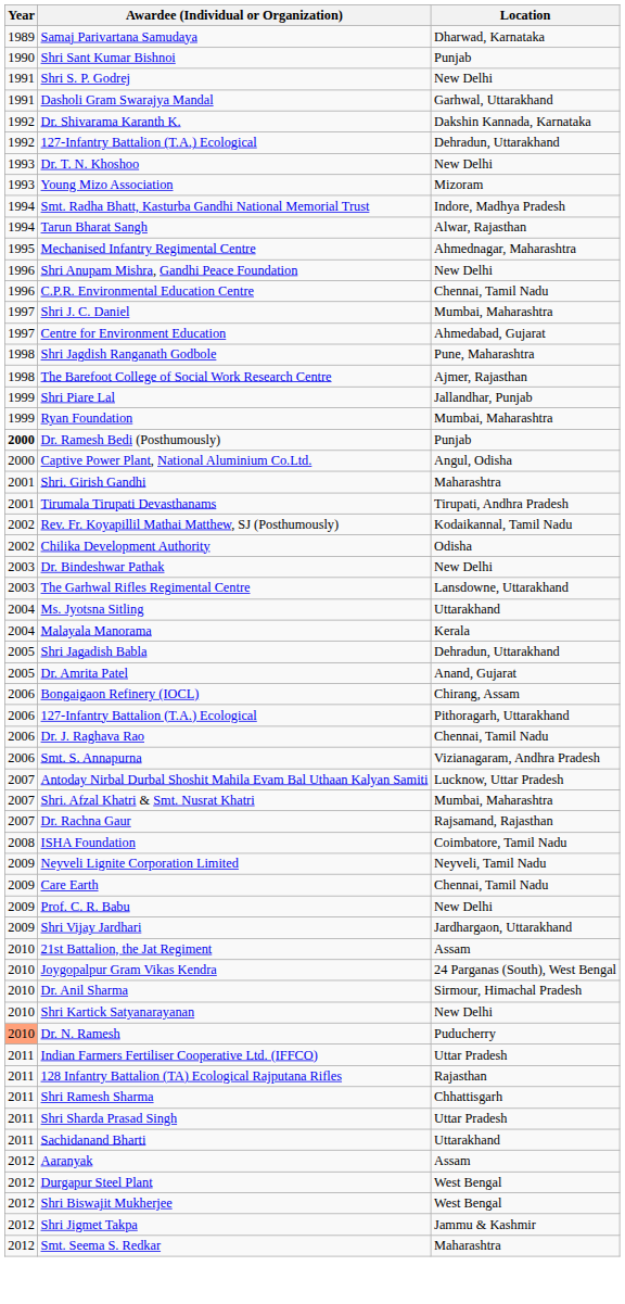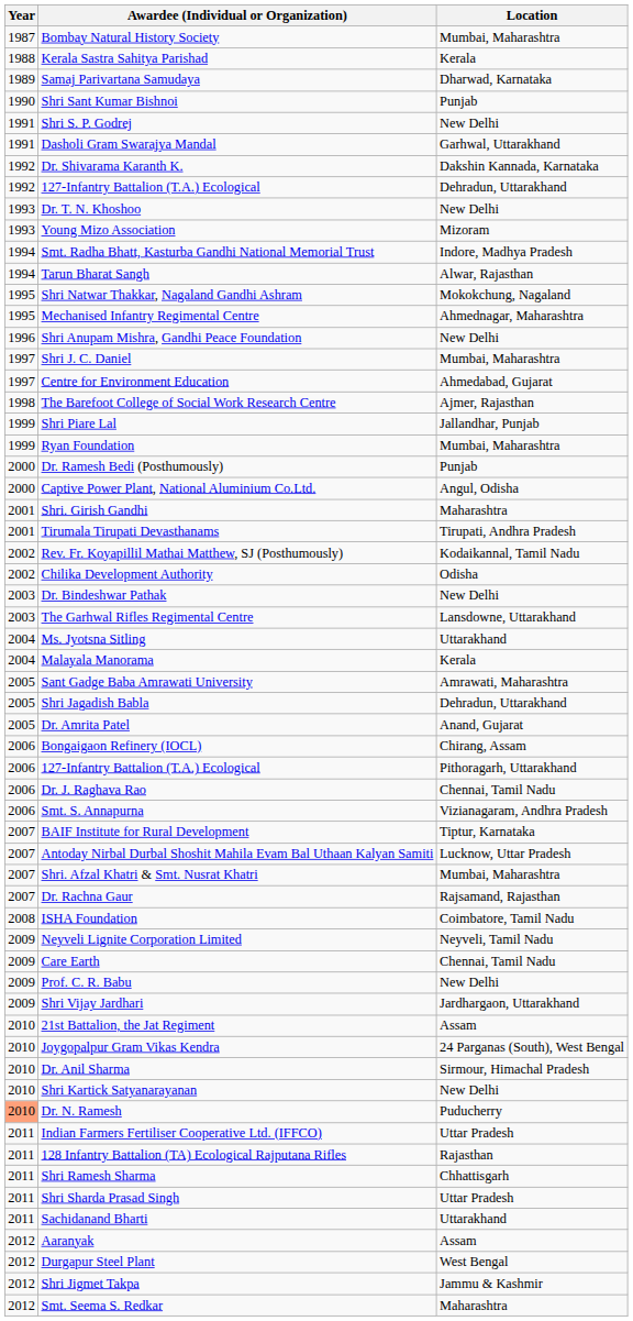+ row: 1987 | Bombay Natural History Society | Mumbai, Maharashtra
+ row: 1988 | Kerala Sastra Sahitya Parishad | Kerala
+ row: 1995 | Shri Natwar Thakkar, Nagaland Gandhi Ashram | Mokokchung, Nagaland
- row: 1996 | C.P.R. Environmental Education Centre | Chennai, Tamil Nadu
- row: 1998 | Shri Jagdish Ranganath Godbole | Pune, Maharashtra
Dr. Ramesh Bedi (Posthumously) | Year: bold -> normal
+ row: 2005 | Sant Gadge Baba Amrawati University | Amrawati, Maharashtra
+ row: 2007 | BAIF Institute for Rural Development | Tiptur, Karnataka
- row: 2012 | Shri Biswajit Mukherjee | West Bengal
